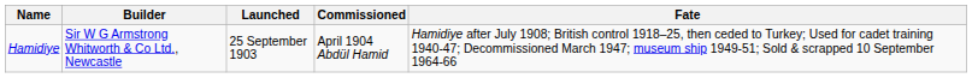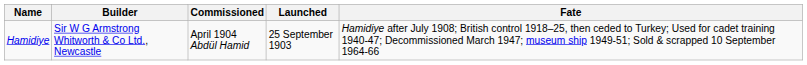columns swapped: Launched <-> Commissioned
